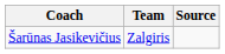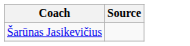- column: Team | Zalgiris
